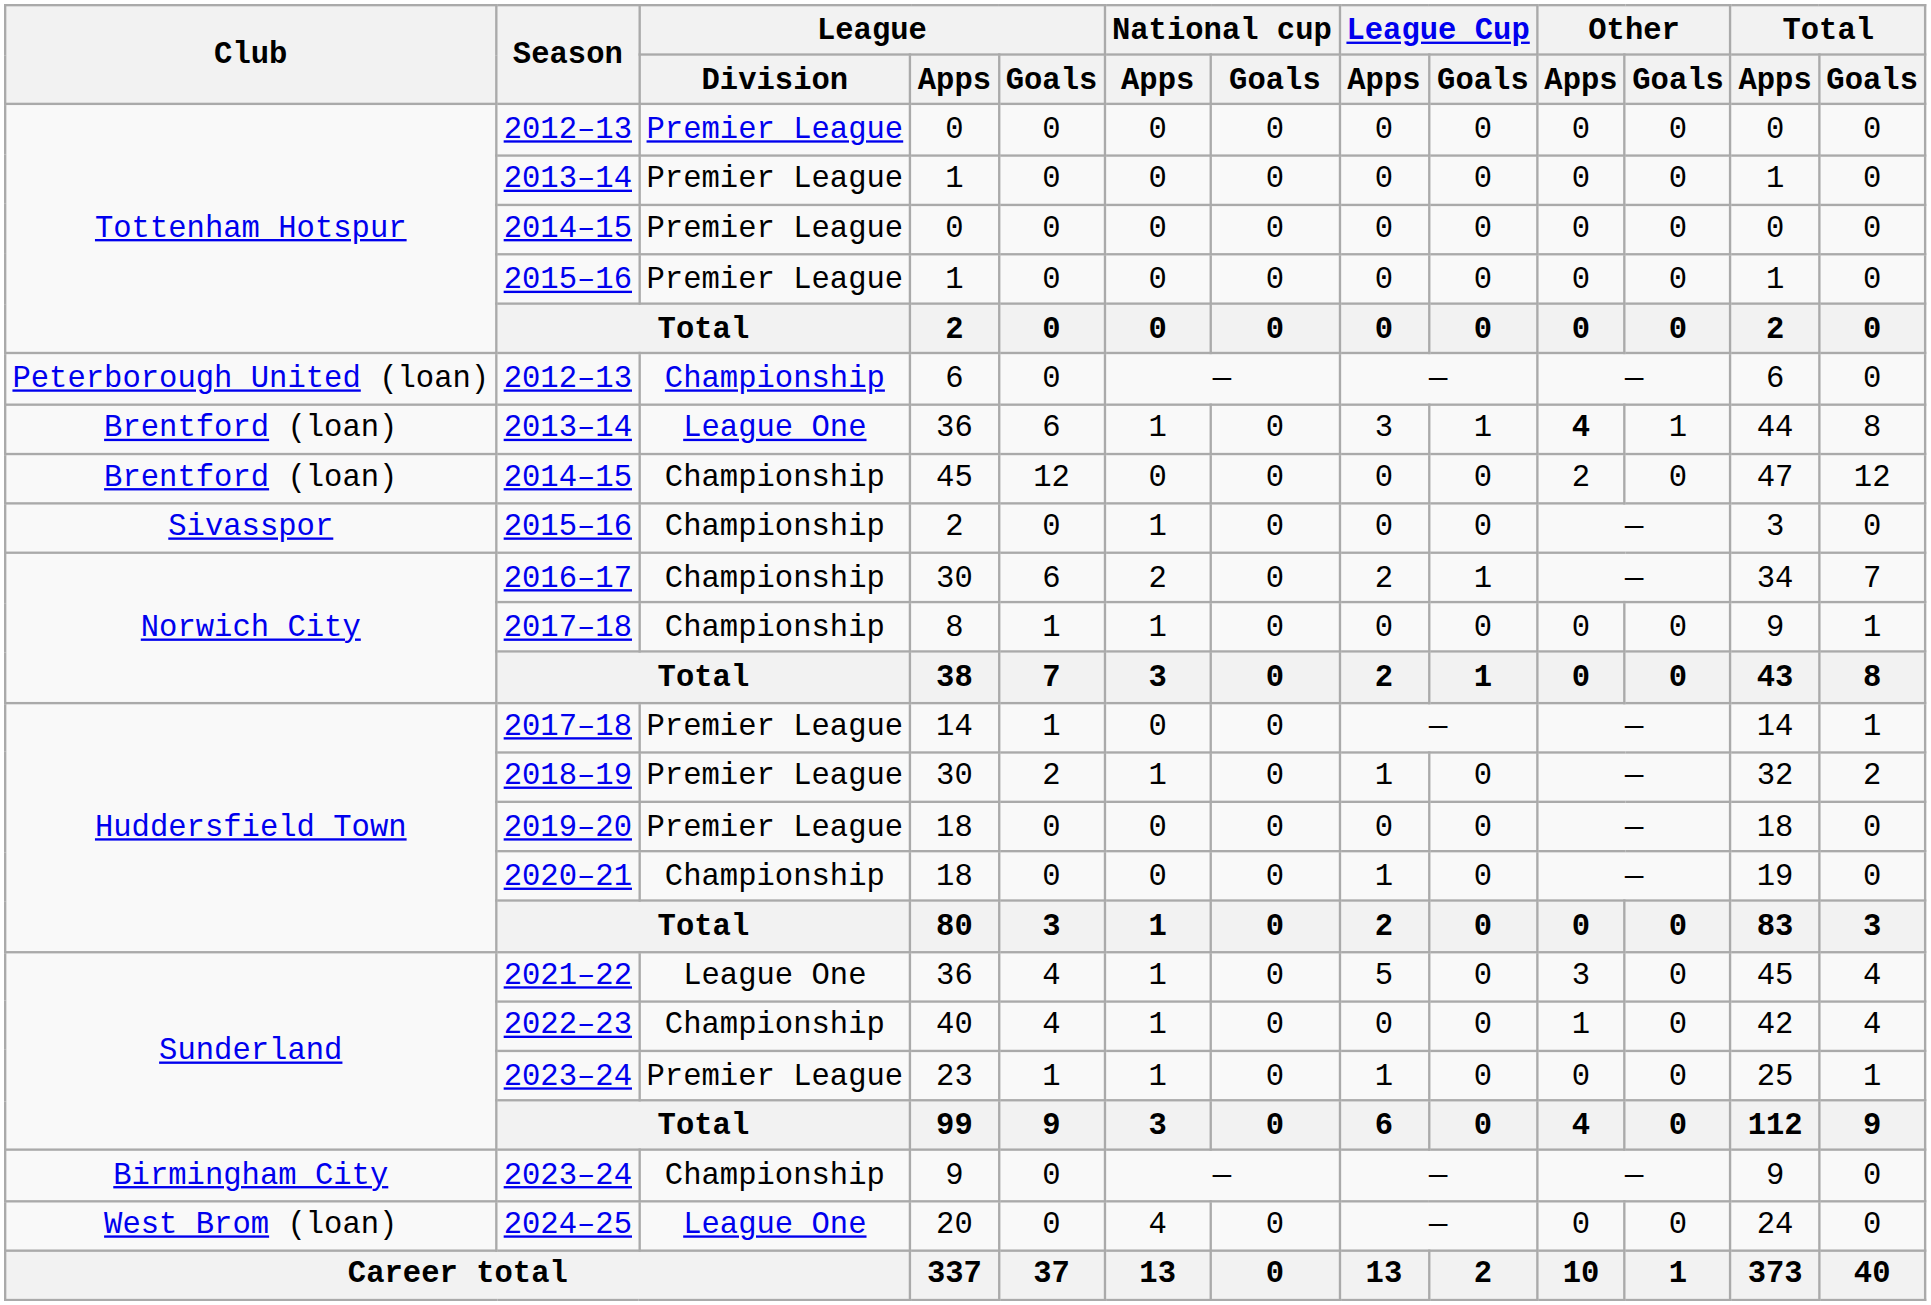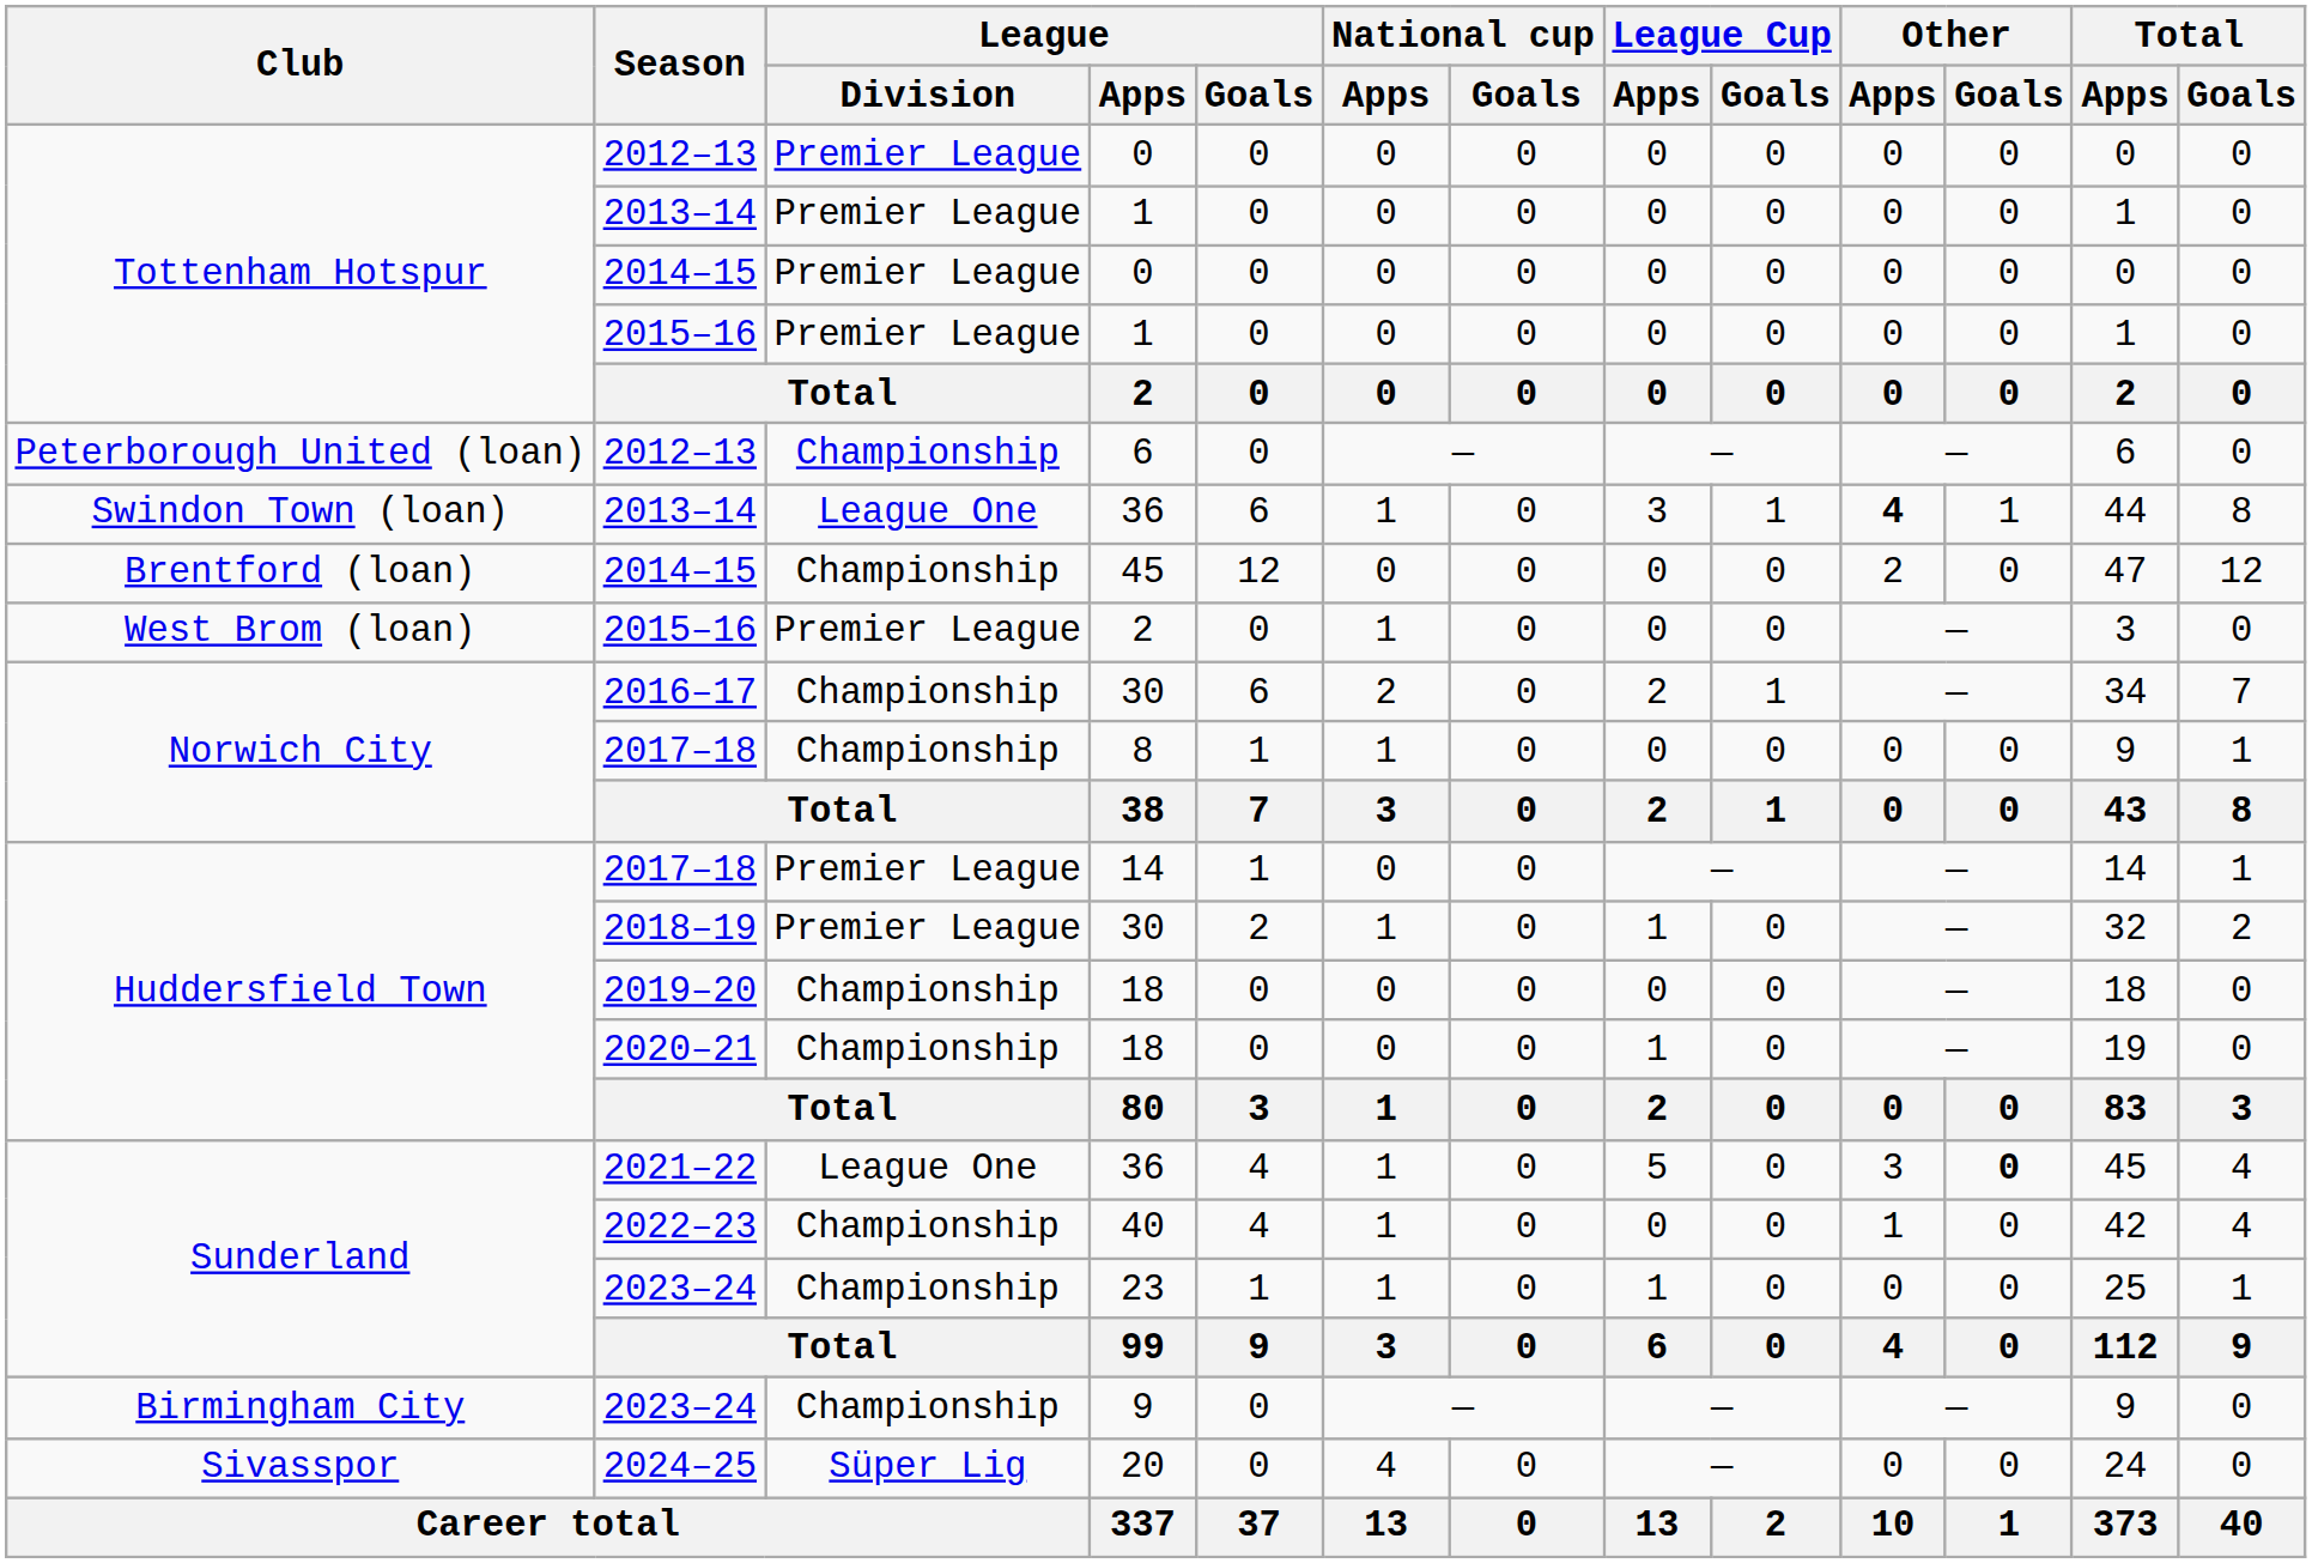2013–14 / 36 | Club: Brentford (loan) -> Swindon Town (loan)
2015–16 / 2 | Club: Sivasspor -> West Brom (loan)
2015–16 / 2 | League / Division: Championship -> Premier League
2019–20 / 18 | League / Division: Premier League -> Championship
2021–22 / 36 | Other / Goals: normal -> bold
23 | League / Division: Premier League -> Championship
20 | Club: West Brom (loan) -> Sivasspor
20 | League / Division: League One -> Süper Lig
